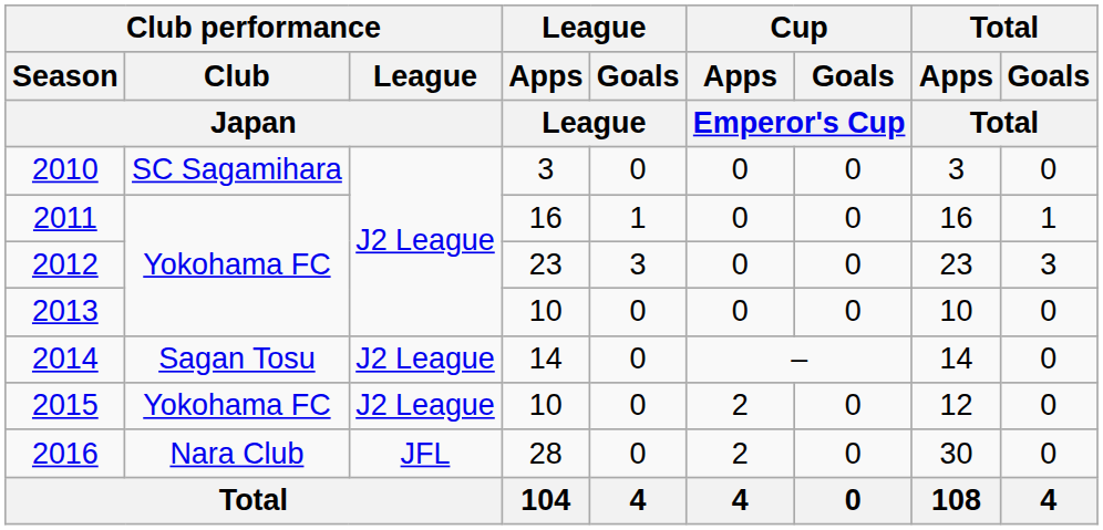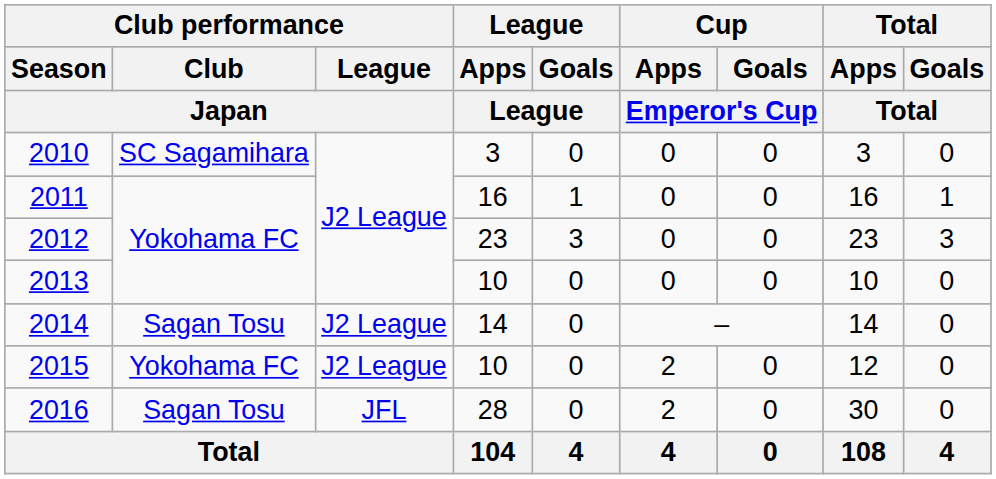2016 | Club performance / Club / Japan: Nara Club -> Sagan Tosu
